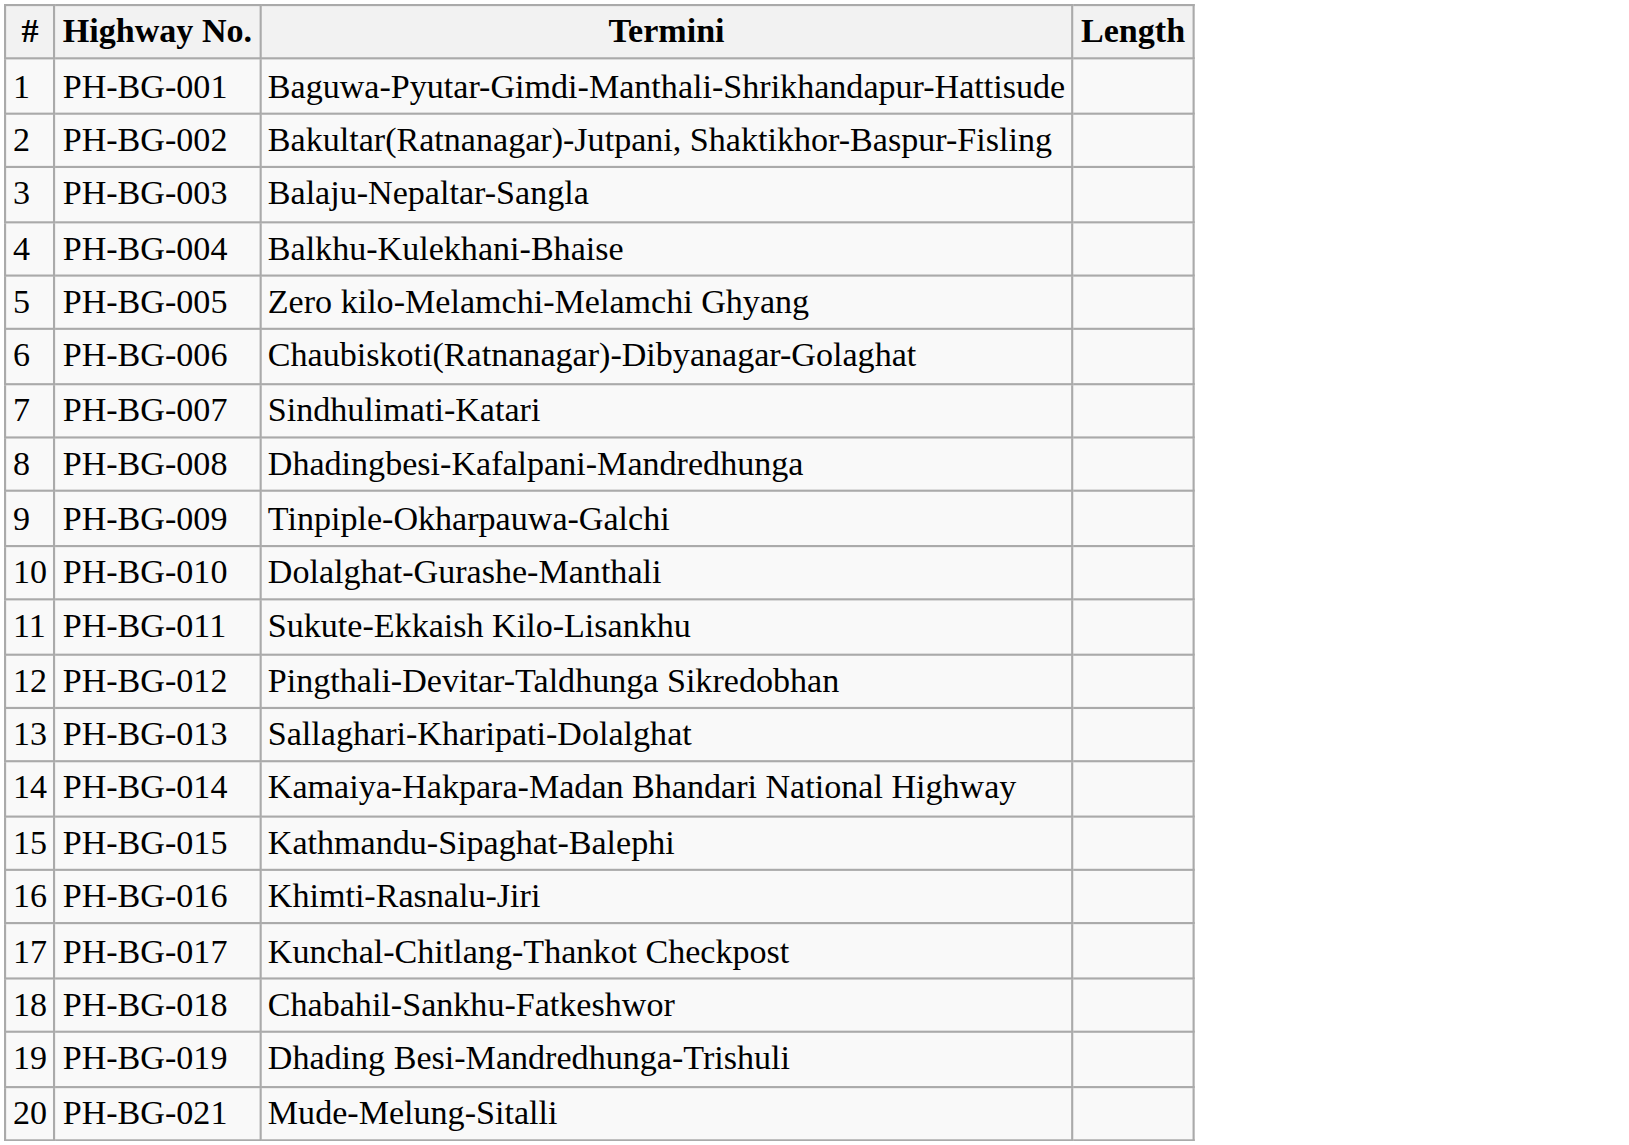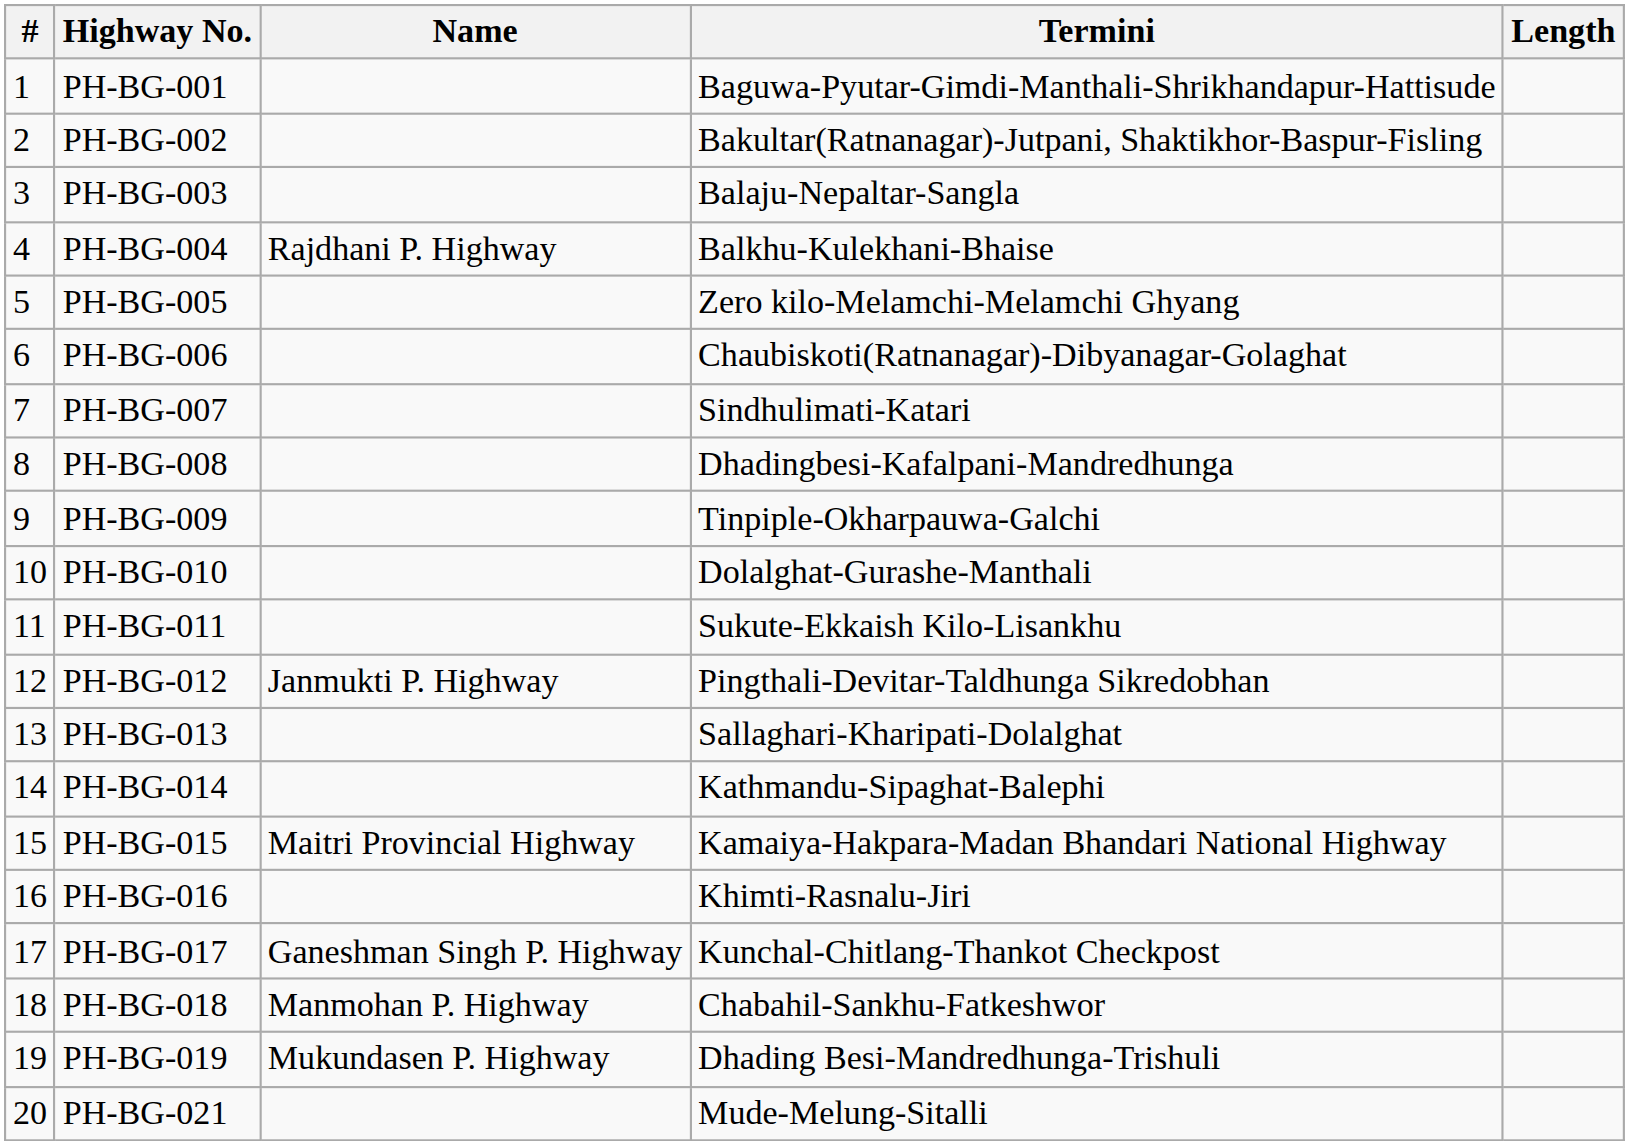+ column: Name | Rajdhani P. Highway | Janmukti P. Highway | Maitri Provincial Highway | Ganeshman Singh P. Highway | Manmohan P. Highway | Mukundasen P. Highway
PH-BG-014 | Termini: Kamaiya-Hakpara-Madan Bhandari National Highway -> Kathmandu-Sipaghat-Balephi
PH-BG-015 | Termini: Kathmandu-Sipaghat-Balephi -> Kamaiya-Hakpara-Madan Bhandari National Highway
